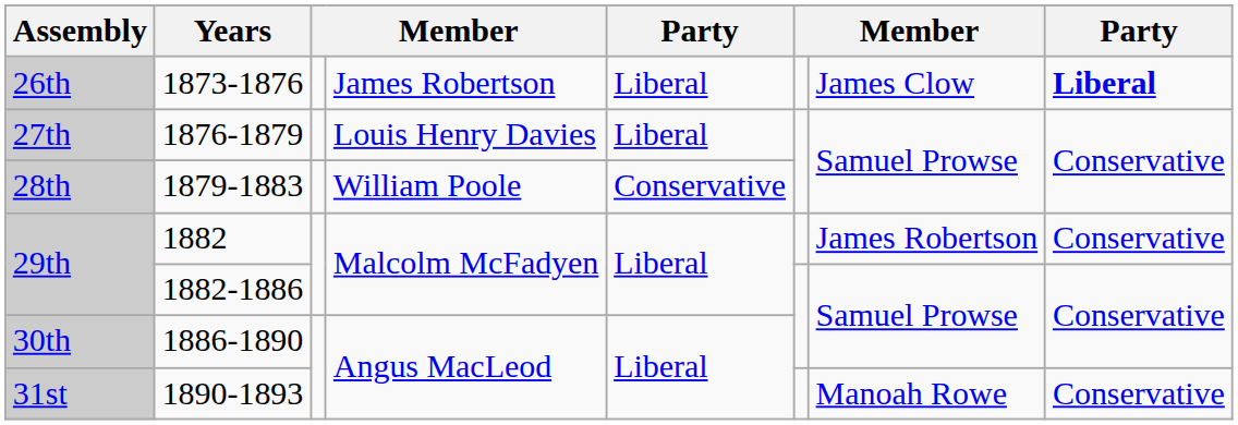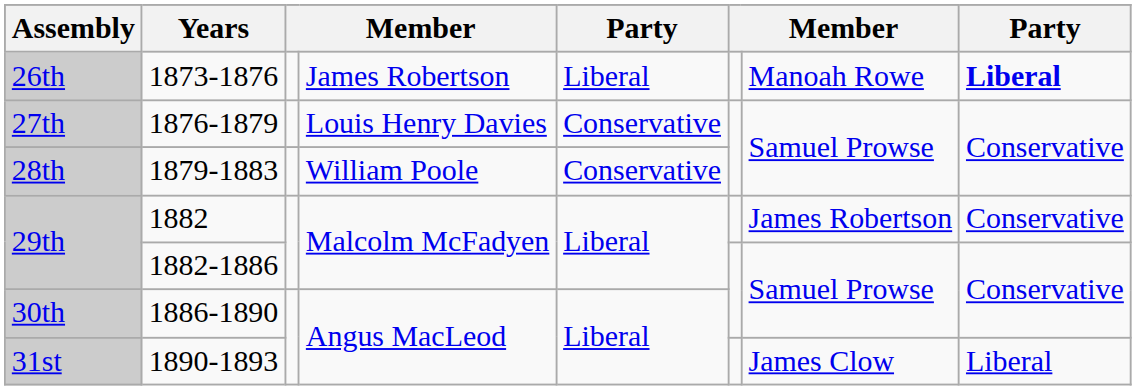1873-1876 | column 7: James Clow -> Manoah Rowe
1876-1879 | column 5: Liberal -> Conservative
1890-1893 | column 7: Manoah Rowe -> James Clow
1890-1893 | column 8: Conservative -> Liberal
